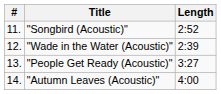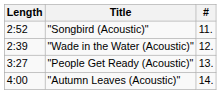columns swapped: # <-> Length
